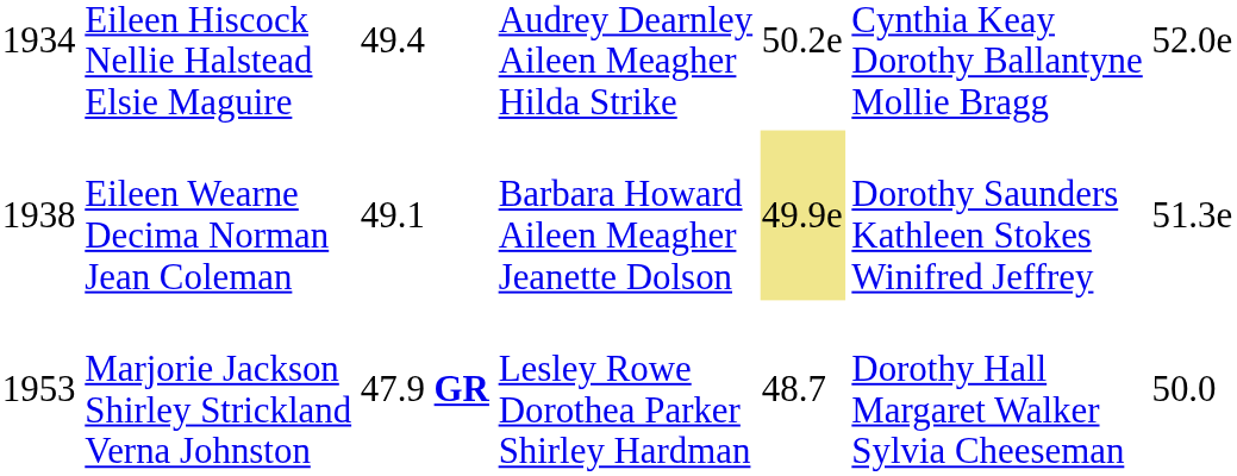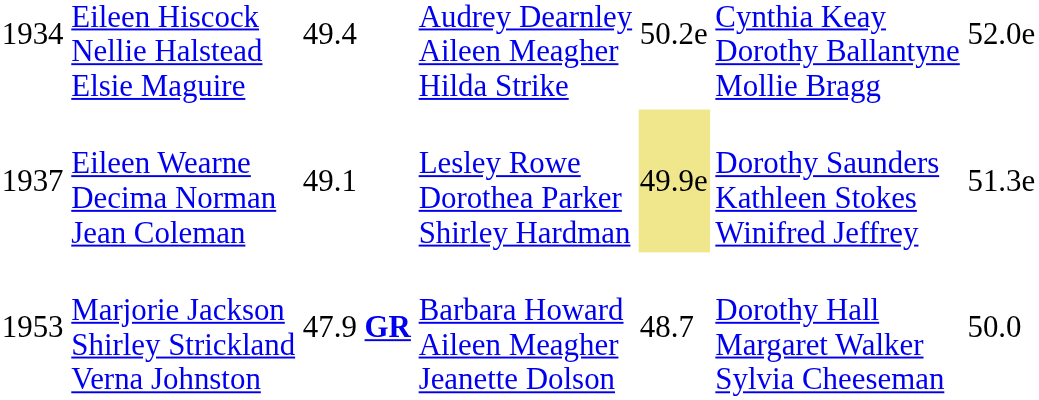Eileen Wearne Decima Norman Jean Coleman | column 1: 1938 -> 1937
Eileen Wearne Decima Norman Jean Coleman | column 4: Barbara Howard Aileen Meagher Jeanette Dolson -> Lesley Rowe Dorothea Parker Shirley Hardman
Marjorie Jackson Shirley Strickland Verna Johnston | column 4: Lesley Rowe Dorothea Parker Shirley Hardman -> Barbara Howard Aileen Meagher Jeanette Dolson
